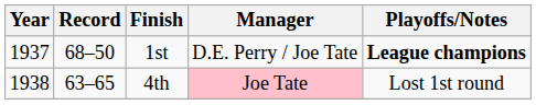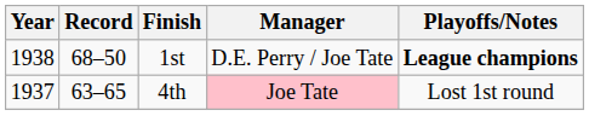1st | Year: 1937 -> 1938
4th | Year: 1938 -> 1937
